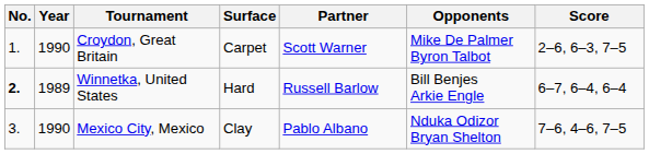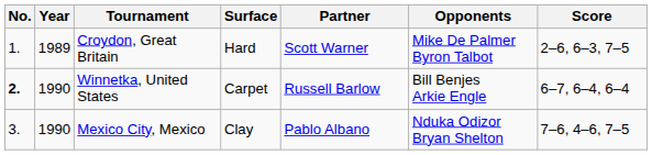Croydon, Great Britain | Year: 1990 -> 1989
Croydon, Great Britain | Surface: Carpet -> Hard
Winnetka, United States | Year: 1989 -> 1990
Winnetka, United States | Surface: Hard -> Carpet
